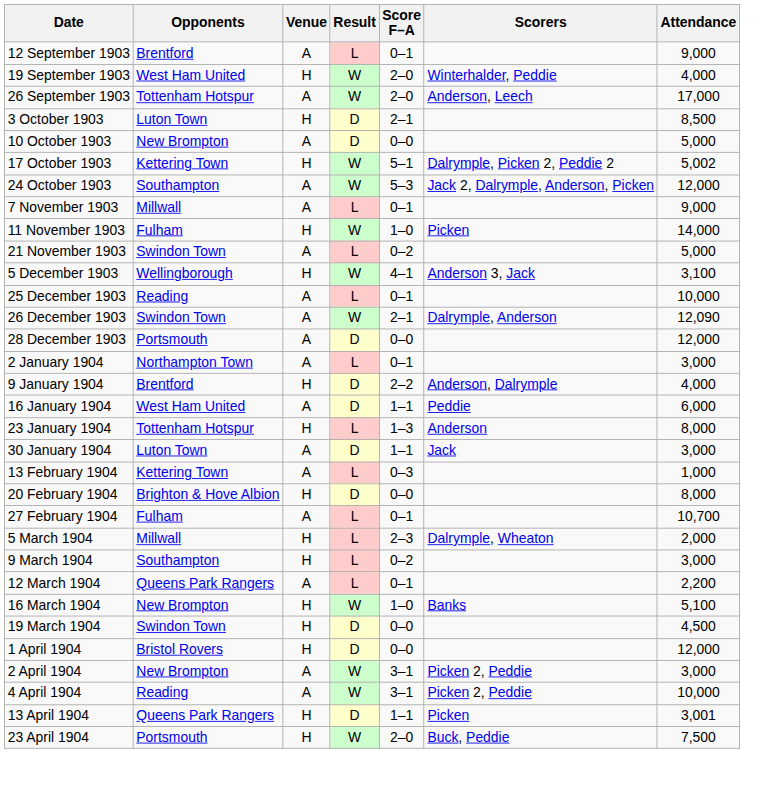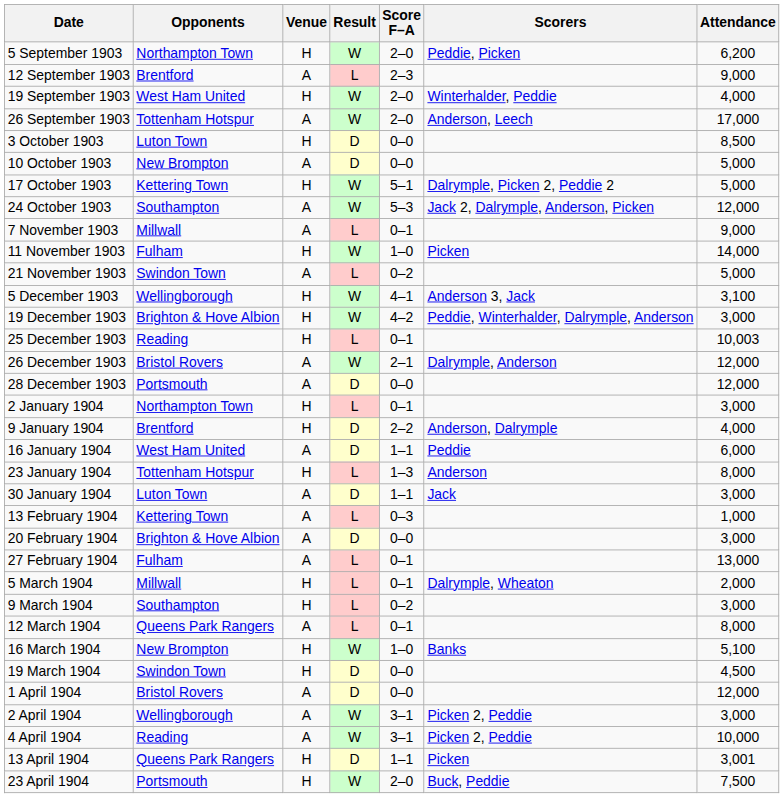+ row: 5 September 1903 | Northampton Town | H | W | 2–0 | Peddie, Picken | 6,200
12 September 1903 | Score F–A: 0–1 -> 2–3
3 October 1903 | Score F–A: 2–1 -> 0–0
17 October 1903 | Attendance: 5,002 -> 5,000
+ row: 19 December 1903 | Brighton & Hove Albion | H | W | 4–2 | Peddie, Winterhalder, Dalrymple, Anderson | 3,000
25 December 1903 | Venue: A -> H
25 December 1903 | Attendance: 10,000 -> 10,003
26 December 1903 | Opponents: Swindon Town -> Bristol Rovers
26 December 1903 | Attendance: 12,090 -> 12,000
2 January 1904 | Venue: A -> H
20 February 1904 | Venue: H -> A
20 February 1904 | Attendance: 8,000 -> 3,000
27 February 1904 | Attendance: 10,700 -> 13,000
5 March 1904 | Score F–A: 2–3 -> 0–1
12 March 1904 | Attendance: 2,200 -> 8,000
1 April 1904 | Venue: H -> A
2 April 1904 | Opponents: New Brompton -> Wellingborough
